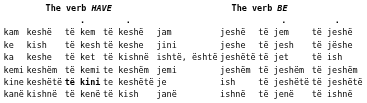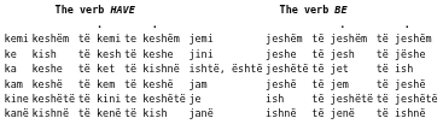rows swapped: kam <-> kemi
kine | column 4: bold -> normal
